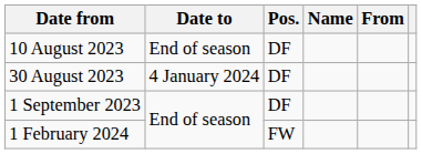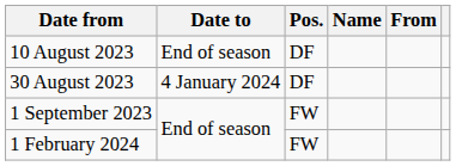1 September 2023 | Pos.: DF -> FW
